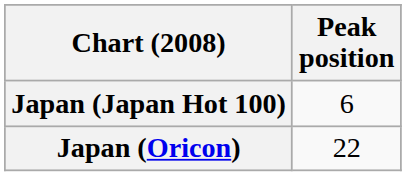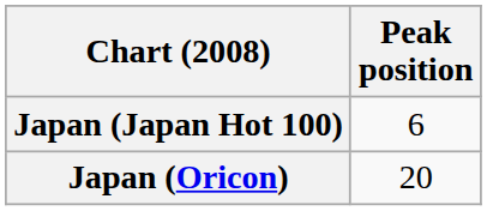Japan (Oricon) | Peak position: 22 -> 20
